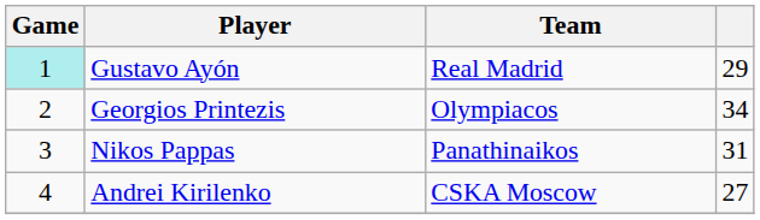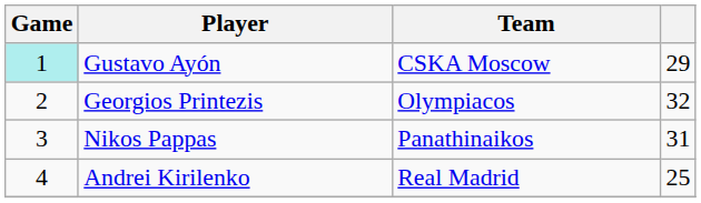Gustavo Ayón | Team: Real Madrid -> CSKA Moscow
Georgios Printezis | column 4: 34 -> 32
Andrei Kirilenko | Team: CSKA Moscow -> Real Madrid
Andrei Kirilenko | column 4: 27 -> 25
